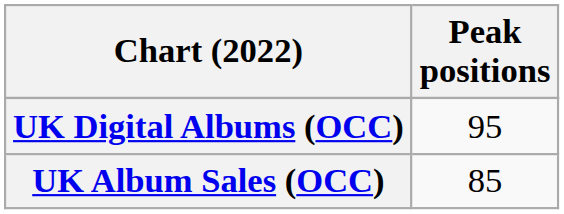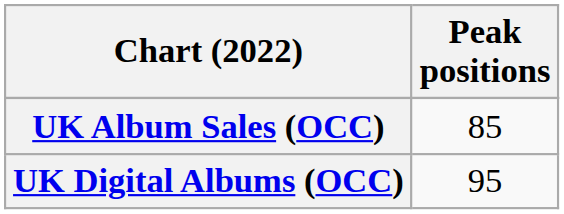rows swapped: UK Album Sales (OCC) <-> UK Digital Albums (OCC)
